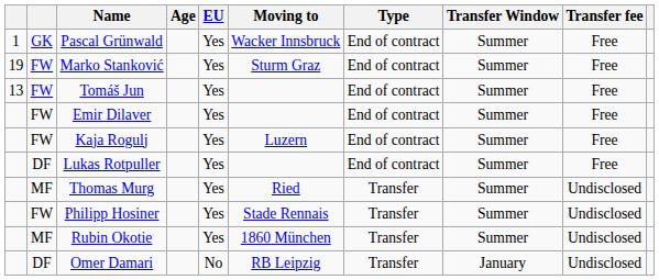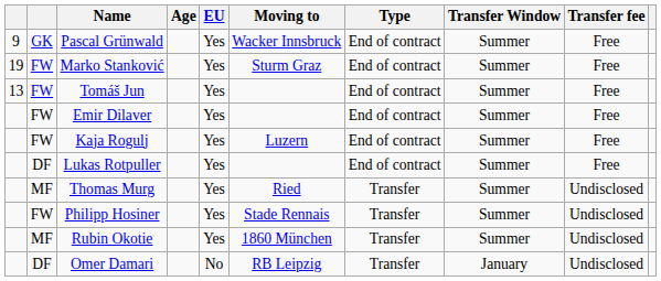Pascal Grünwald | column 1: 1 -> 9
